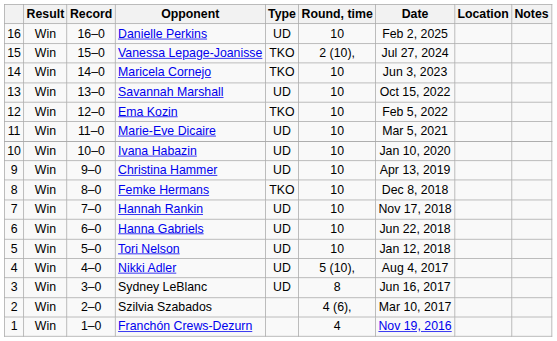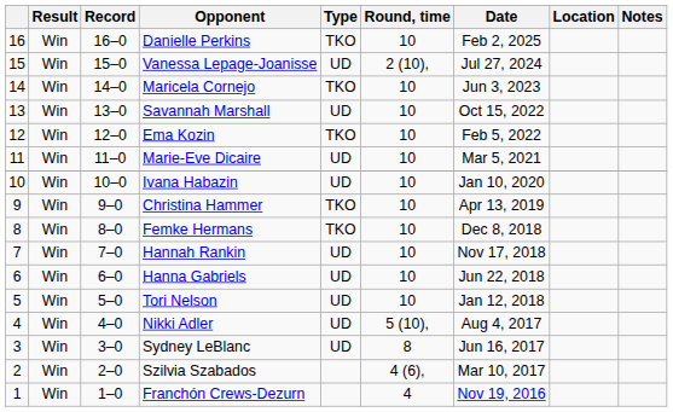Danielle Perkins | Type: UD -> TKO
Vanessa Lepage-Joanisse | Type: TKO -> UD
Christina Hammer | Type: UD -> TKO
